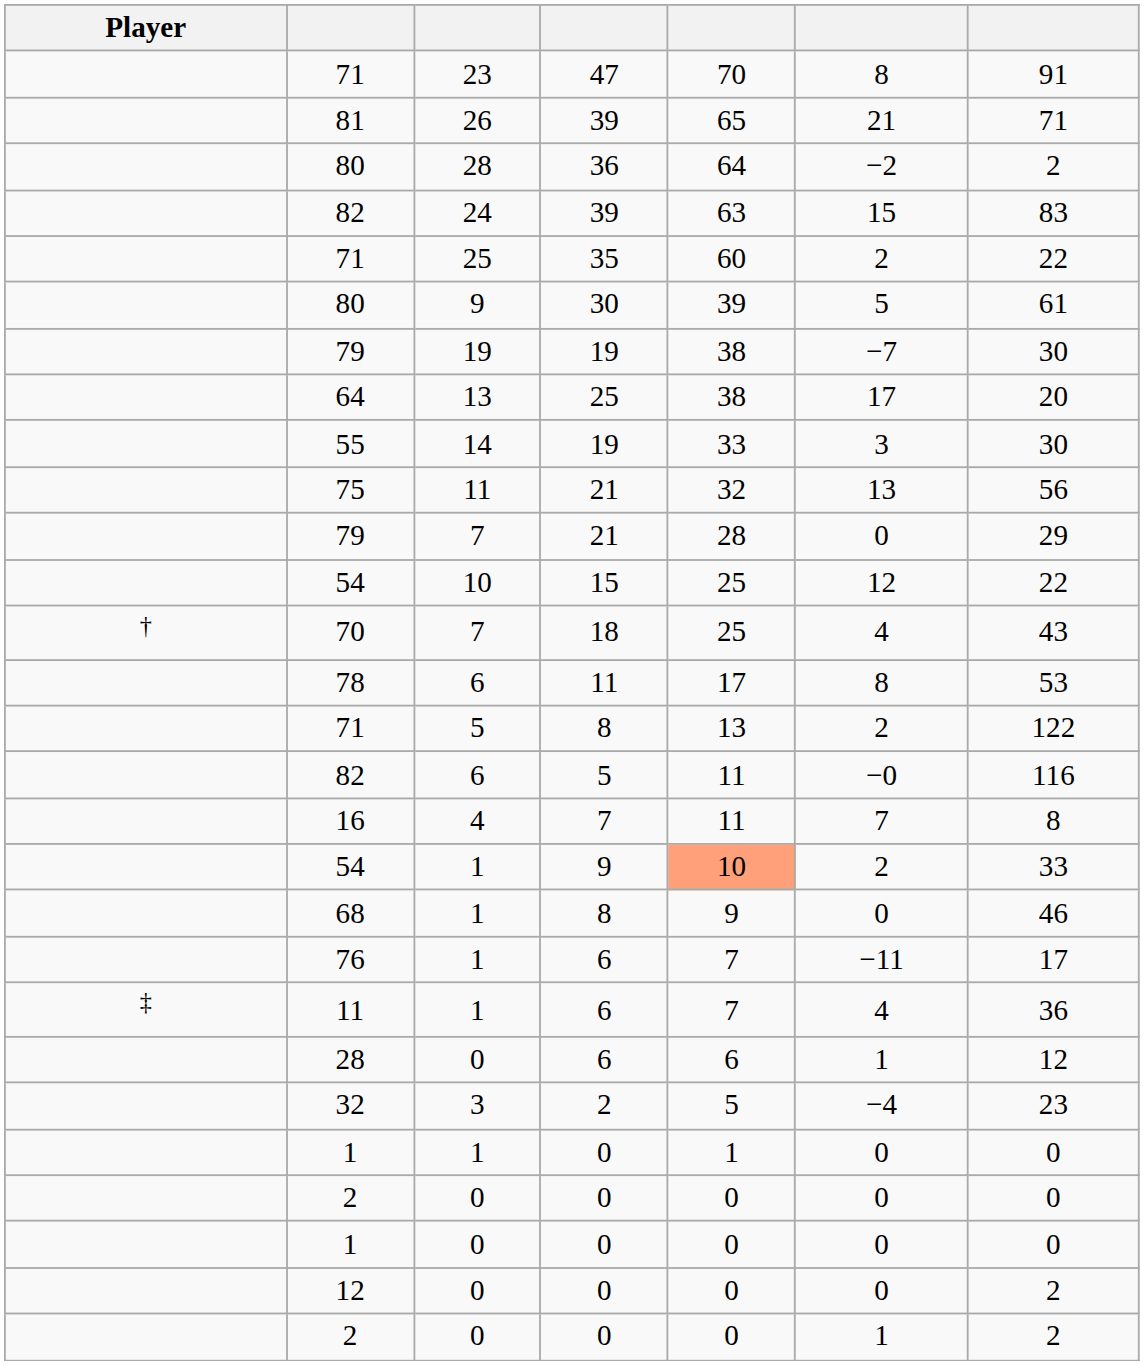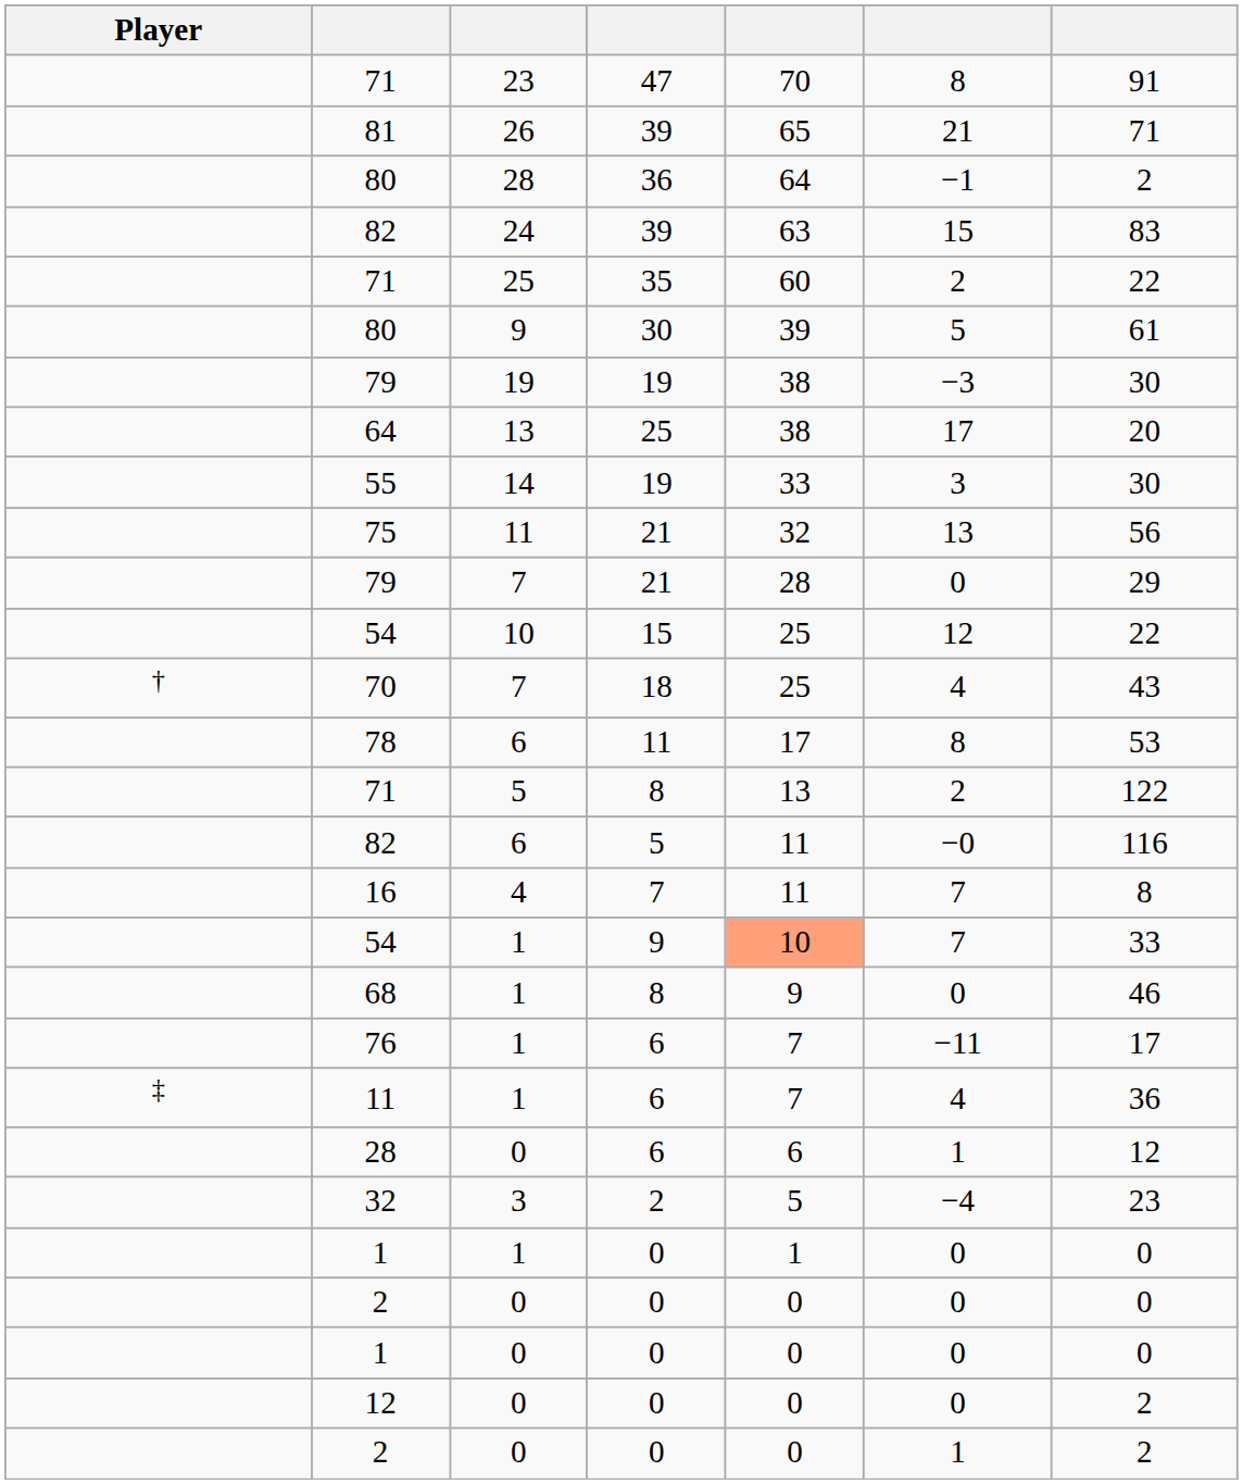80 / 28 | column 6: −2 -> −1
79 / 19 | column 6: −7 -> −3
54 / 1 | column 6: 2 -> 7
